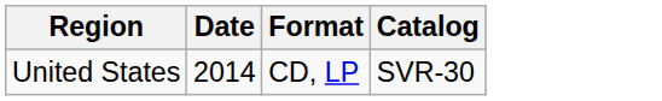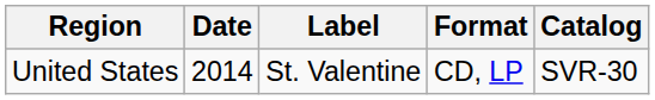+ column: Label | St. Valentine
